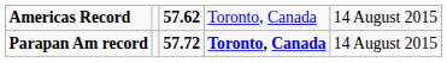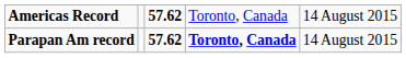Parapan Am record | column 3: 57.72 -> 57.62
